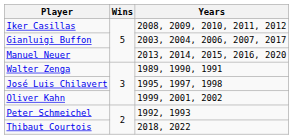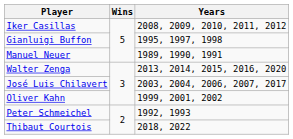Gianluigi Buffon | Years: 2003, 2004, 2006, 2007, 2017 -> 1995, 1997, 1998
Manuel Neuer | Years: 2013, 2014, 2015, 2016, 2020 -> 1989, 1990, 1991
Walter Zenga | Years: 1989, 1990, 1991 -> 2013, 2014, 2015, 2016, 2020
José Luis Chilavert | Years: 1995, 1997, 1998 -> 2003, 2004, 2006, 2007, 2017
